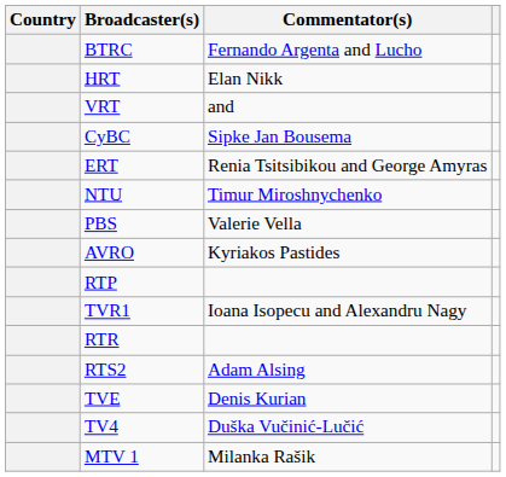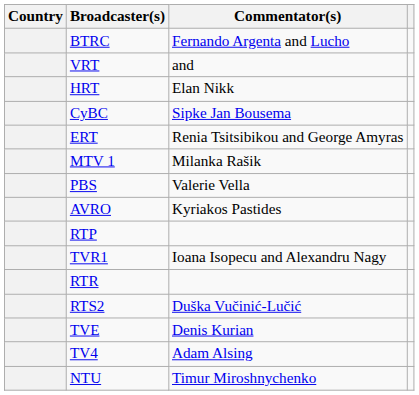rows swapped: VRT <-> HRT
rows swapped: MTV 1 <-> NTU
RTS2 | Commentator(s): Adam Alsing -> Duška Vučinić-Lučić
TV4 | Commentator(s): Duška Vučinić-Lučić -> Adam Alsing
